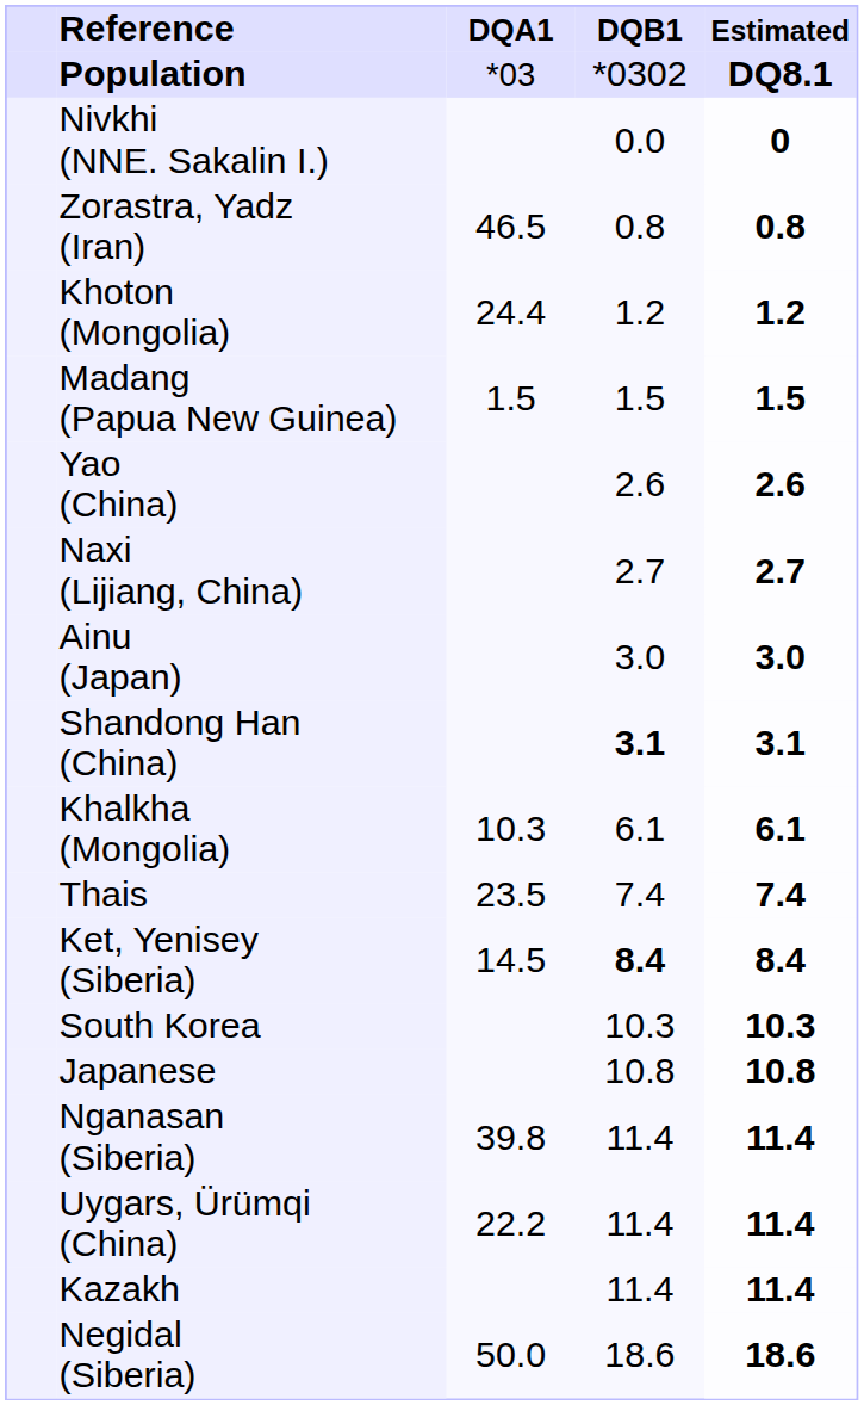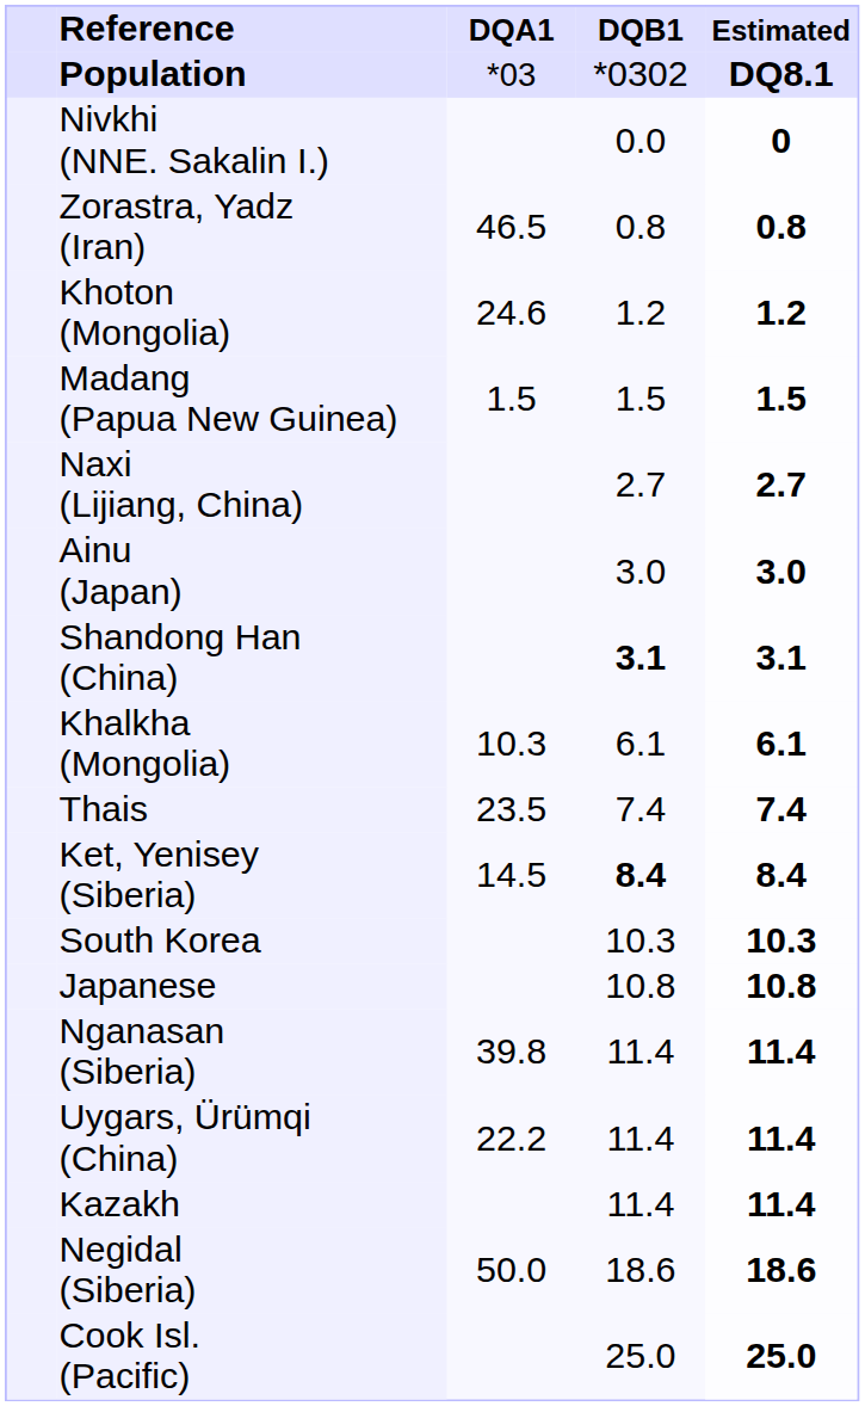Khoton (Mongolia) | DQA1: 24.4 -> 24.6
- row: Yao (China) | 2.6 | 2.6
+ row: Cook Isl. (Pacific) | 25.0 | 25.0
